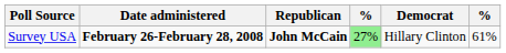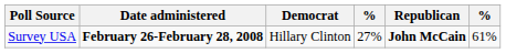columns swapped: Democrat <-> Republican
Survey USA | column 4: lightgreen background -> no background
